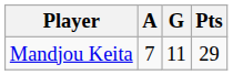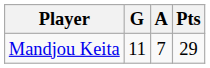columns swapped: G <-> A
